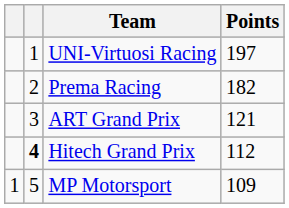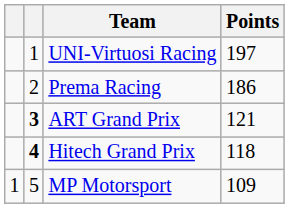Prema Racing | Points: 182 -> 186
ART Grand Prix | column 2: normal -> bold
Hitech Grand Prix | Points: 112 -> 118
